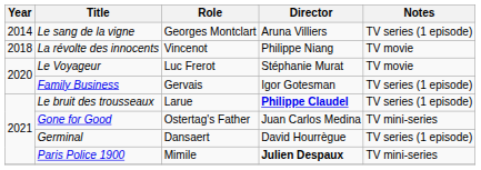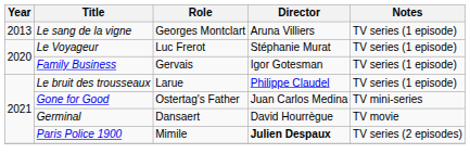Le sang de la vigne | Year: 2014 -> 2013
- row: 2018 | La révolte des innocents | Vincenot | Philippe Niang | TV movie
Le Voyageur | Notes: TV movie -> TV series (1 episode)
Le bruit des trousseaux | Director: bold -> normal
Germinal | Notes: TV series (1 episode) -> TV movie
Paris Police 1900 | Notes: TV mini-series -> TV series (2 episodes)
